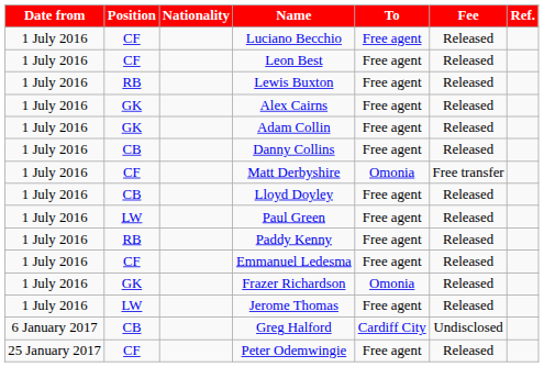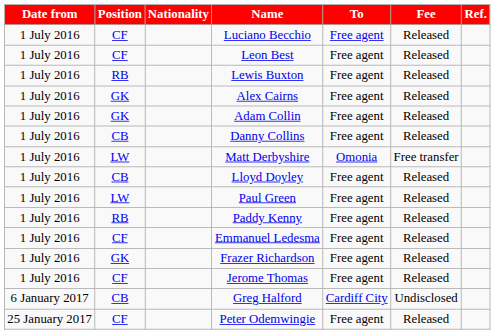Matt Derbyshire | Position: CF -> LW
Frazer Richardson | To: Omonia -> Free agent
Jerome Thomas | Position: LW -> CF
